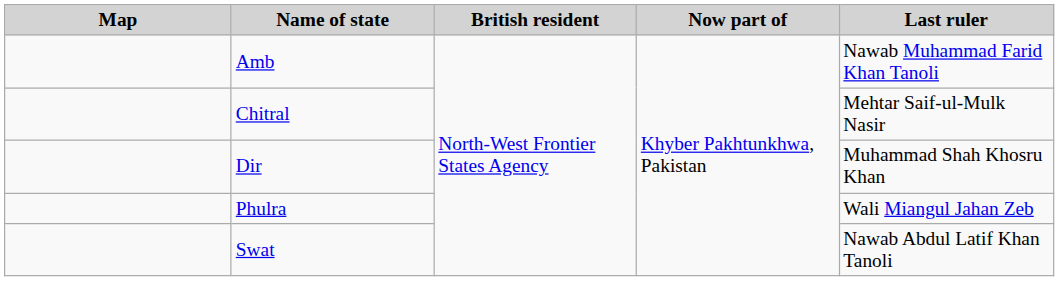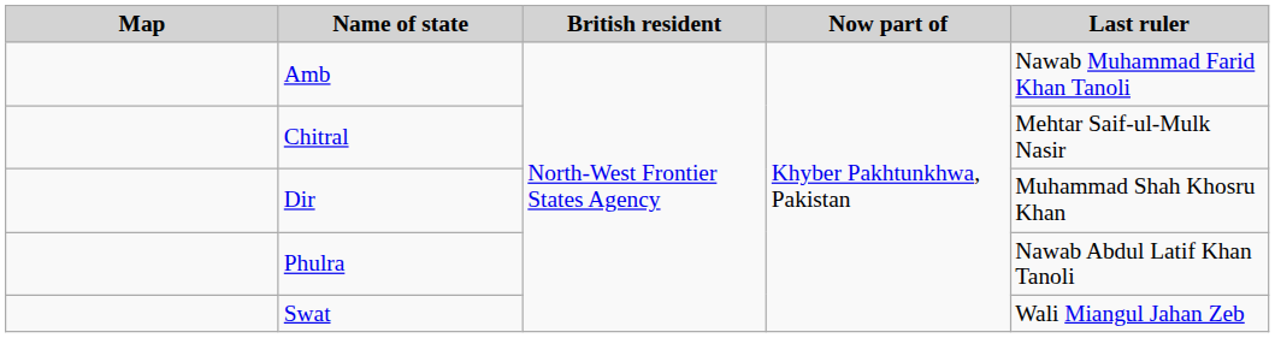Phulra | Last ruler: Wali Miangul Jahan Zeb -> Nawab Abdul Latif Khan Tanoli
Swat | Last ruler: Nawab Abdul Latif Khan Tanoli -> Wali Miangul Jahan Zeb
